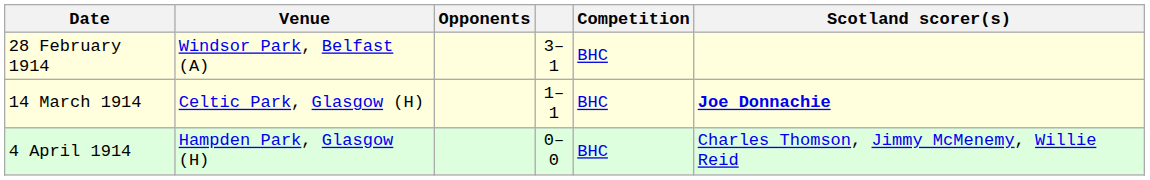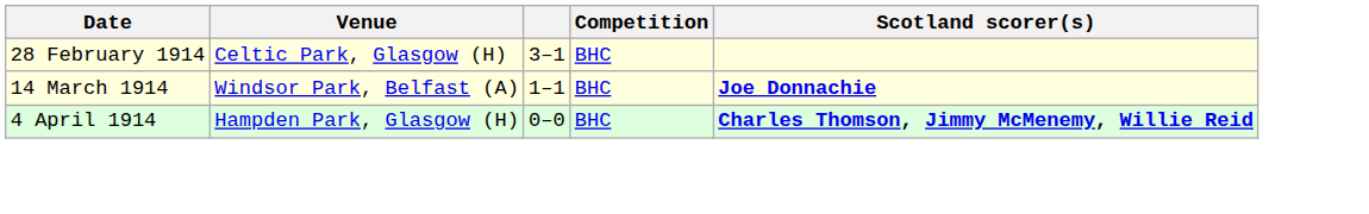- column: Opponents
28 February 1914 | Venue: Windsor Park, Belfast (A) -> Celtic Park, Glasgow (H)
14 March 1914 | Venue: Celtic Park, Glasgow (H) -> Windsor Park, Belfast (A)
4 April 1914 | Scotland scorer(s): normal -> bold
